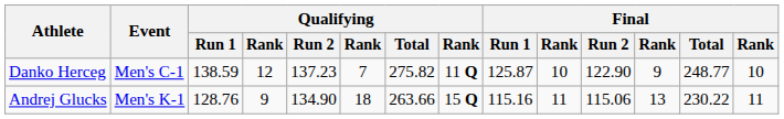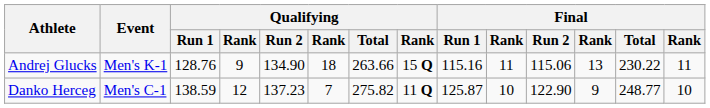rows swapped: Danko Herceg <-> Andrej Glucks
